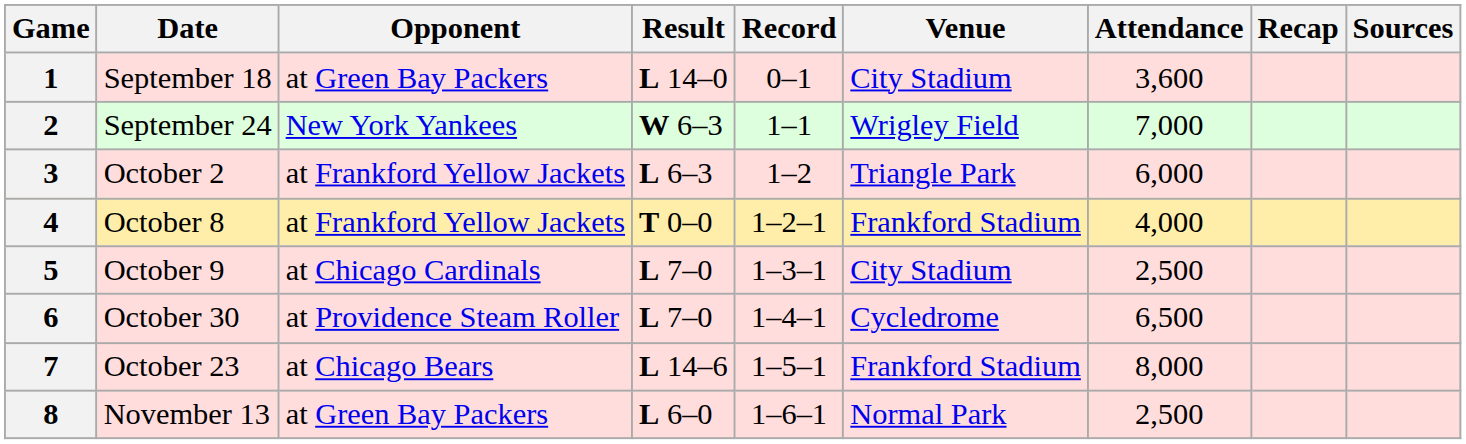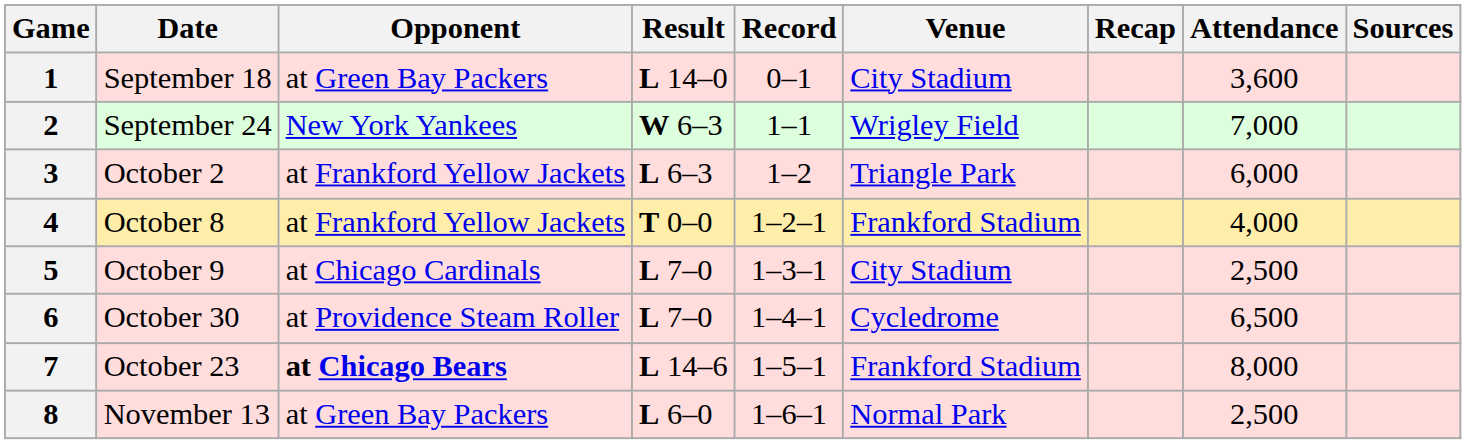columns swapped: Attendance <-> Recap
7 | Opponent: normal -> bold
